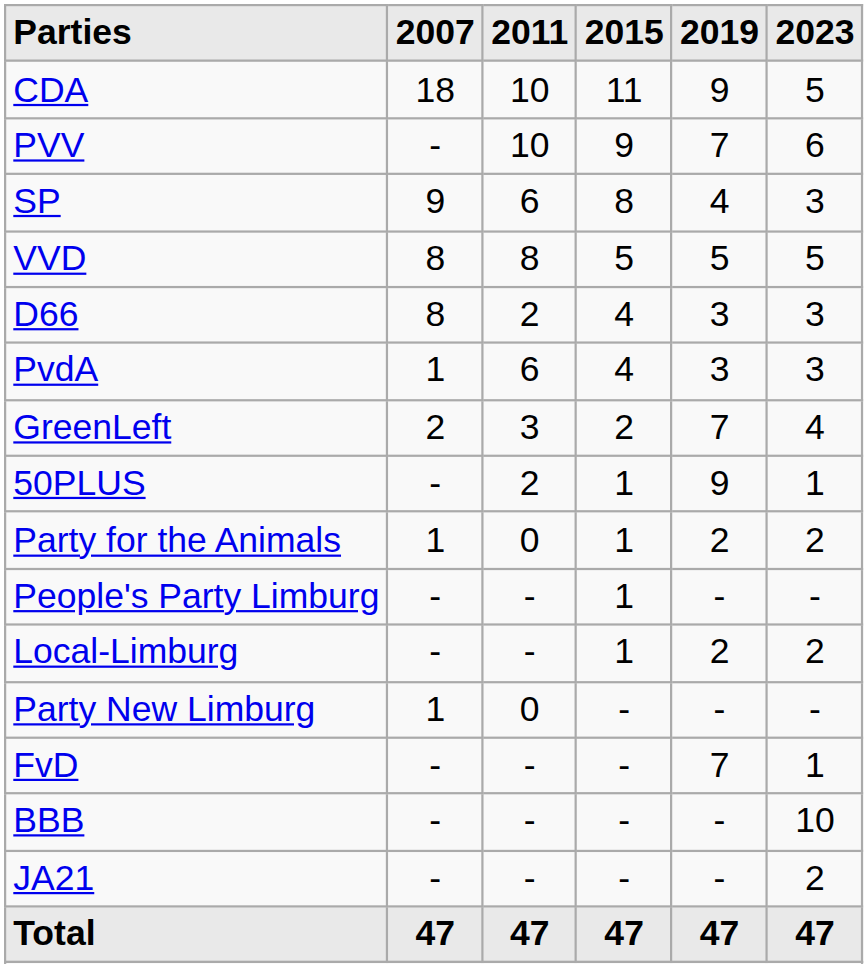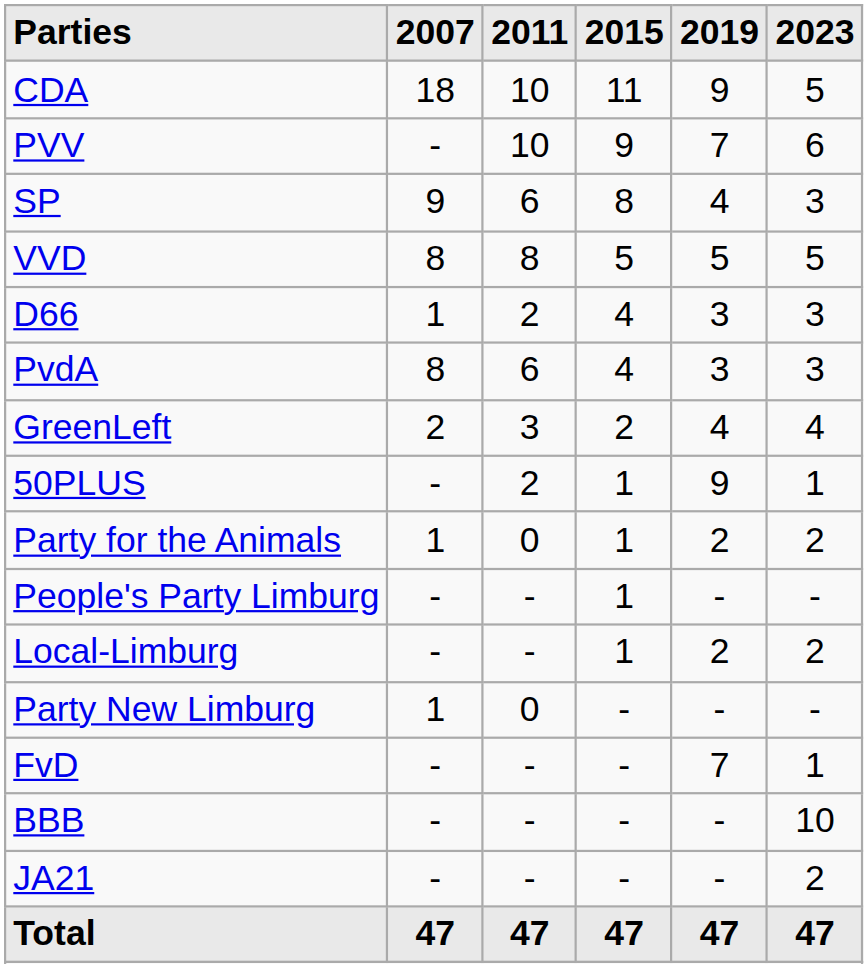D66 | 2007: 8 -> 1
PvdA | 2007: 1 -> 8
GreenLeft | 2019: 7 -> 4
